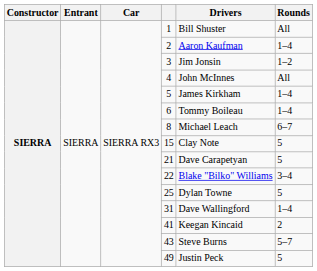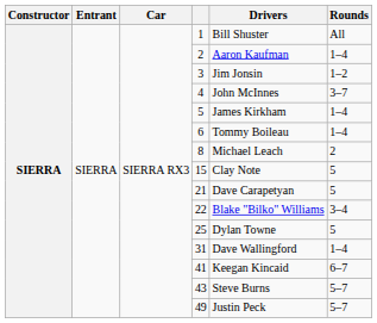4 | Rounds: All -> 3–7
8 | Rounds: 6–7 -> 2
41 | Rounds: 2 -> 6–7
49 | Rounds: 5 -> 5–7
